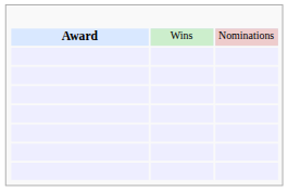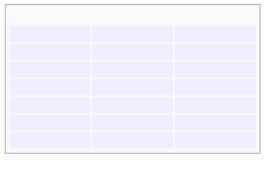- row: Award | Wins | Nominations
